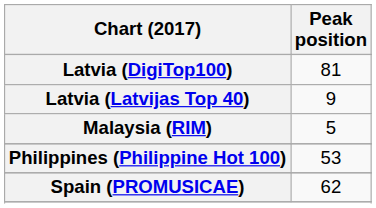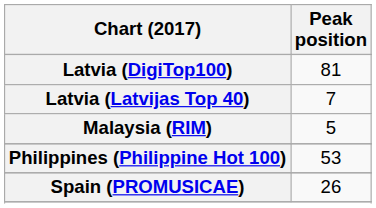Latvia (Latvijas Top 40) | Peak position: 9 -> 7
Spain (PROMUSICAE) | Peak position: 62 -> 26
